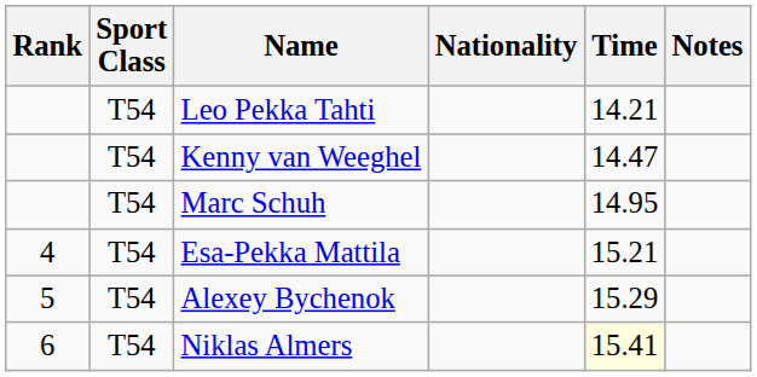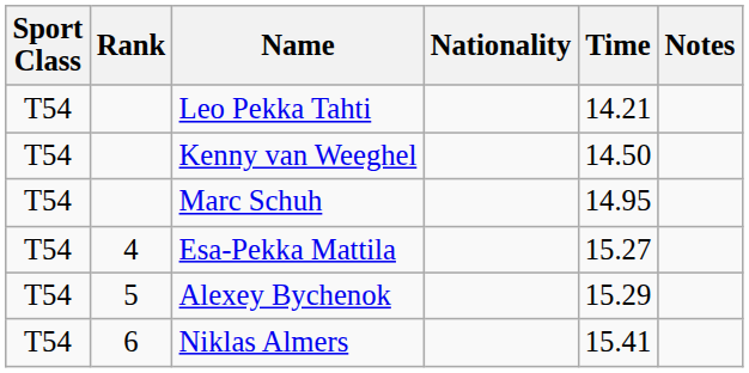columns swapped: Rank <-> Sport Class
Kenny van Weeghel | Time: 14.47 -> 14.50
Esa-Pekka Mattila | Time: 15.21 -> 15.27
Niklas Almers | Time: lightyellow background -> no background
